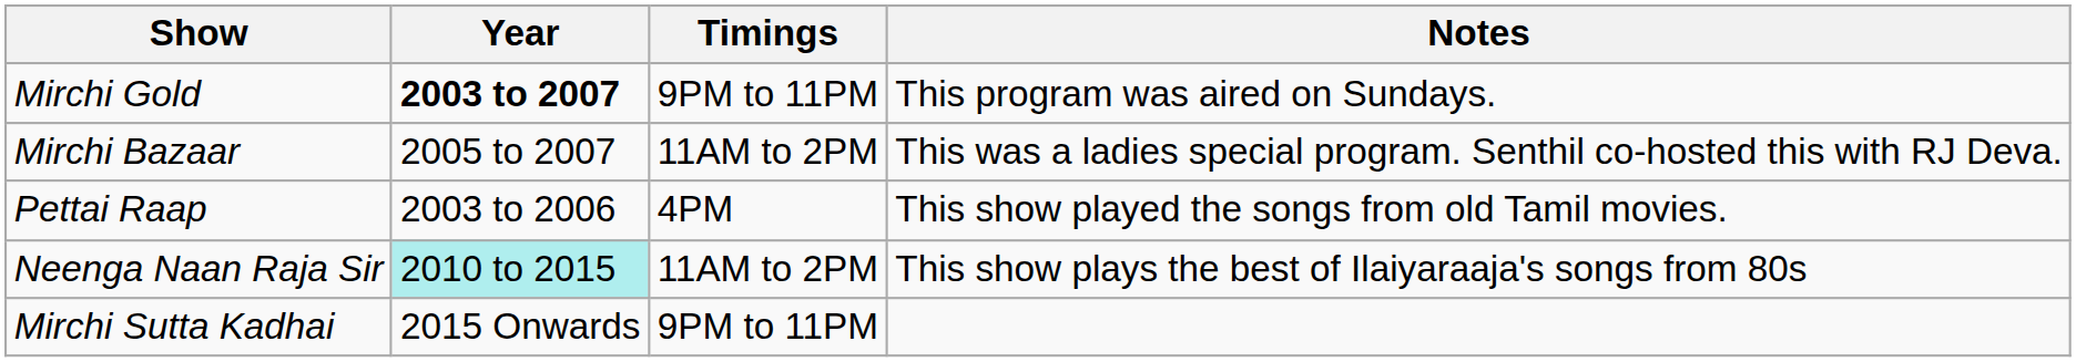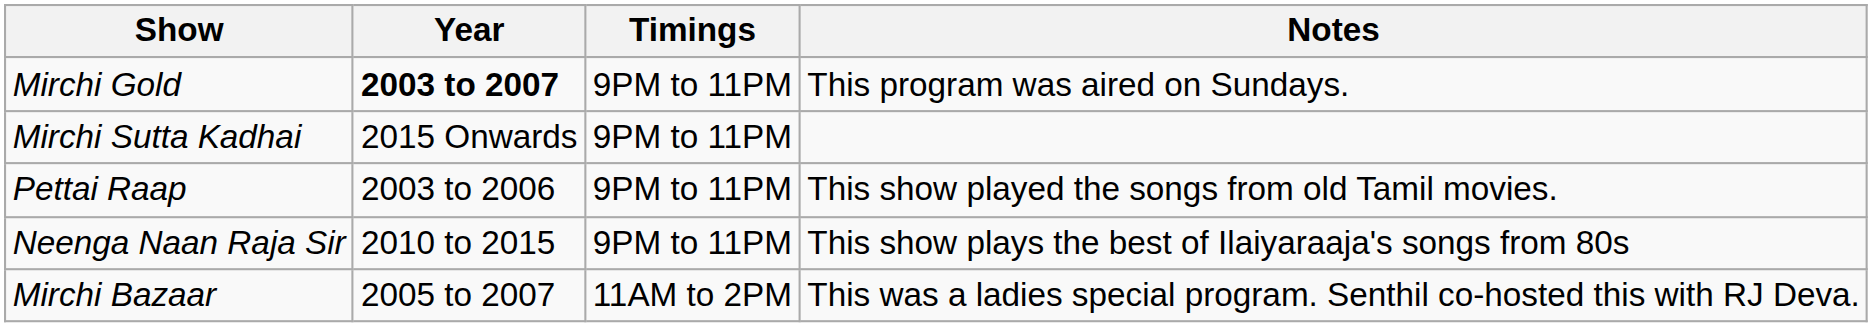rows swapped: Mirchi Bazaar <-> Mirchi Sutta Kadhai
Pettai Raap | Timings: 4PM -> 9PM to 11PM
Neenga Naan Raja Sir | Year: paleturquoise background -> no background
Neenga Naan Raja Sir | Timings: 11AM to 2PM -> 9PM to 11PM
